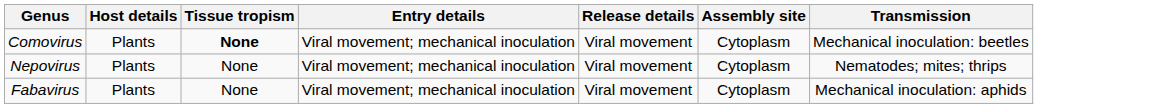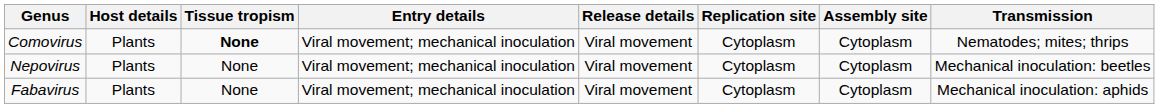+ column: Replication site | Cytoplasm | Cytoplasm | Cytoplasm
Comovirus | Transmission: Mechanical inoculation: beetles -> Nematodes; mites; thrips
Nepovirus | Transmission: Nematodes; mites; thrips -> Mechanical inoculation: beetles
